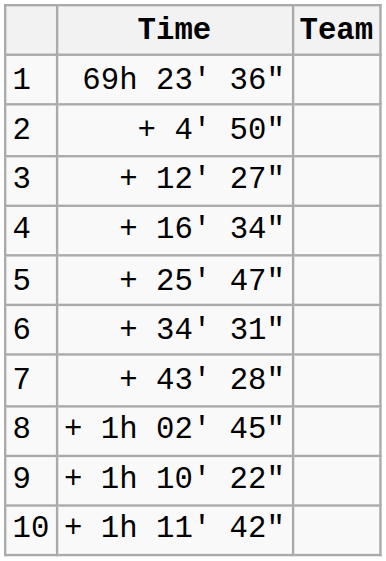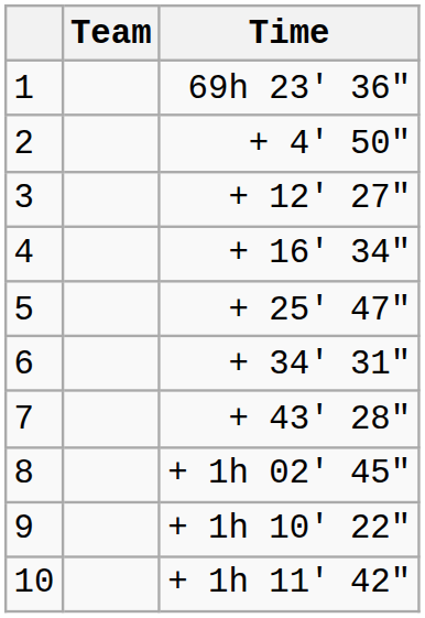columns swapped: Team <-> Time
